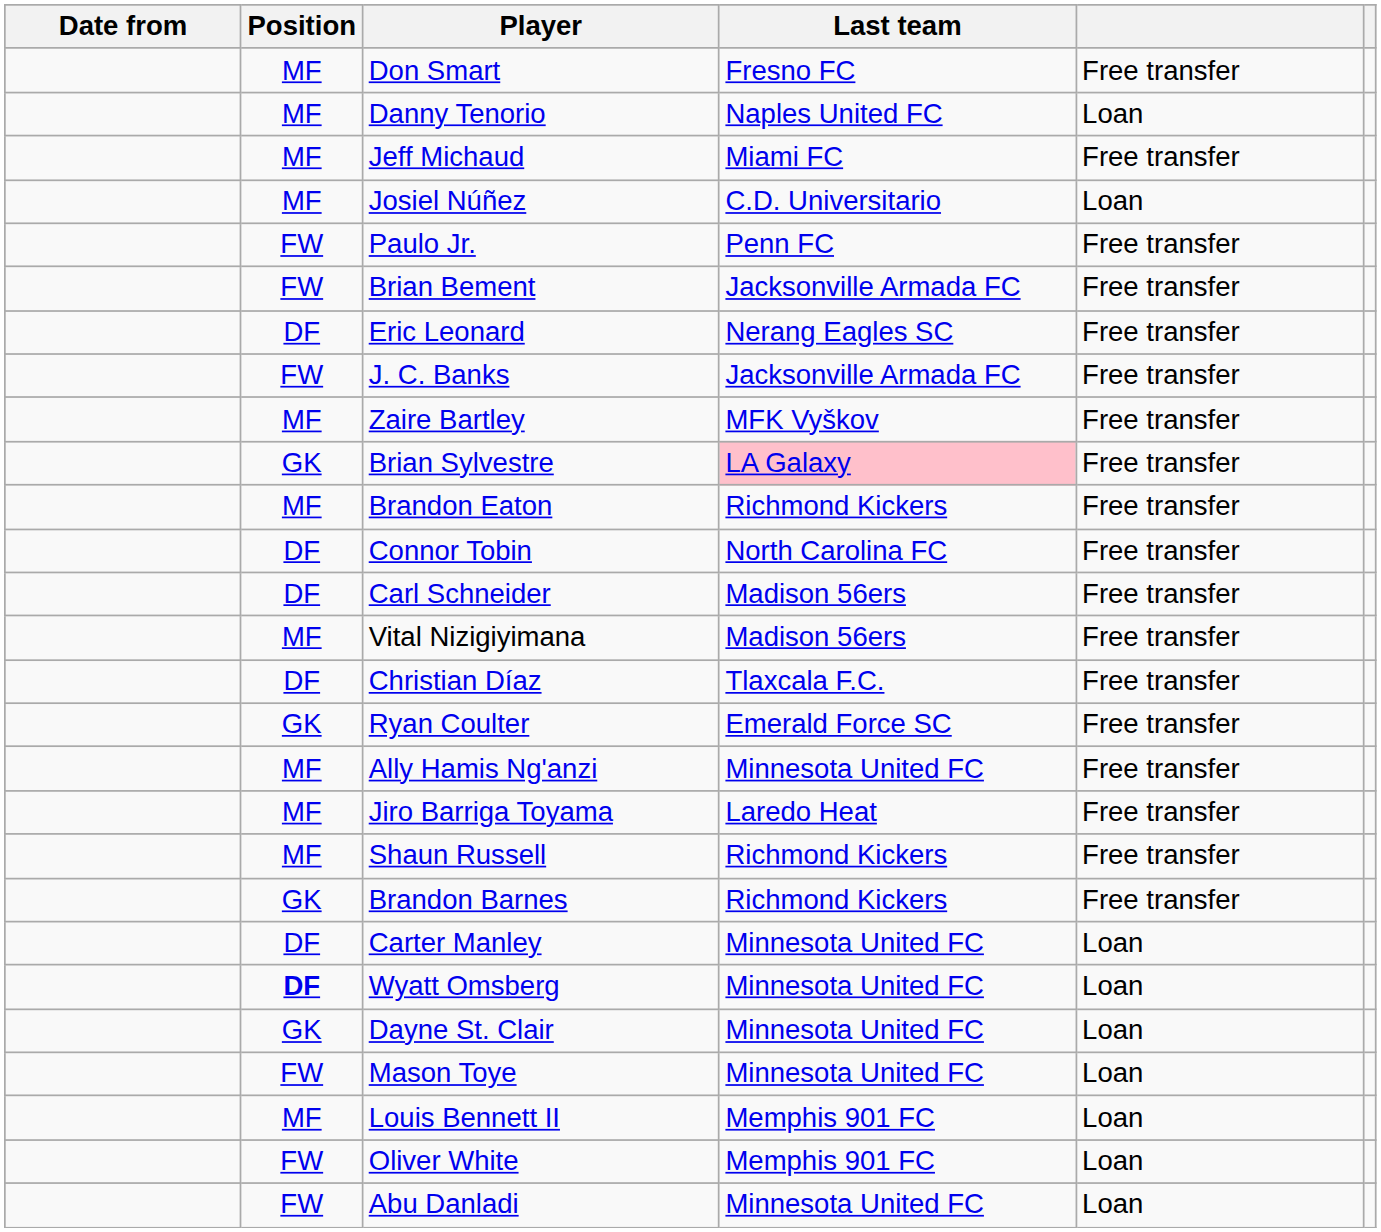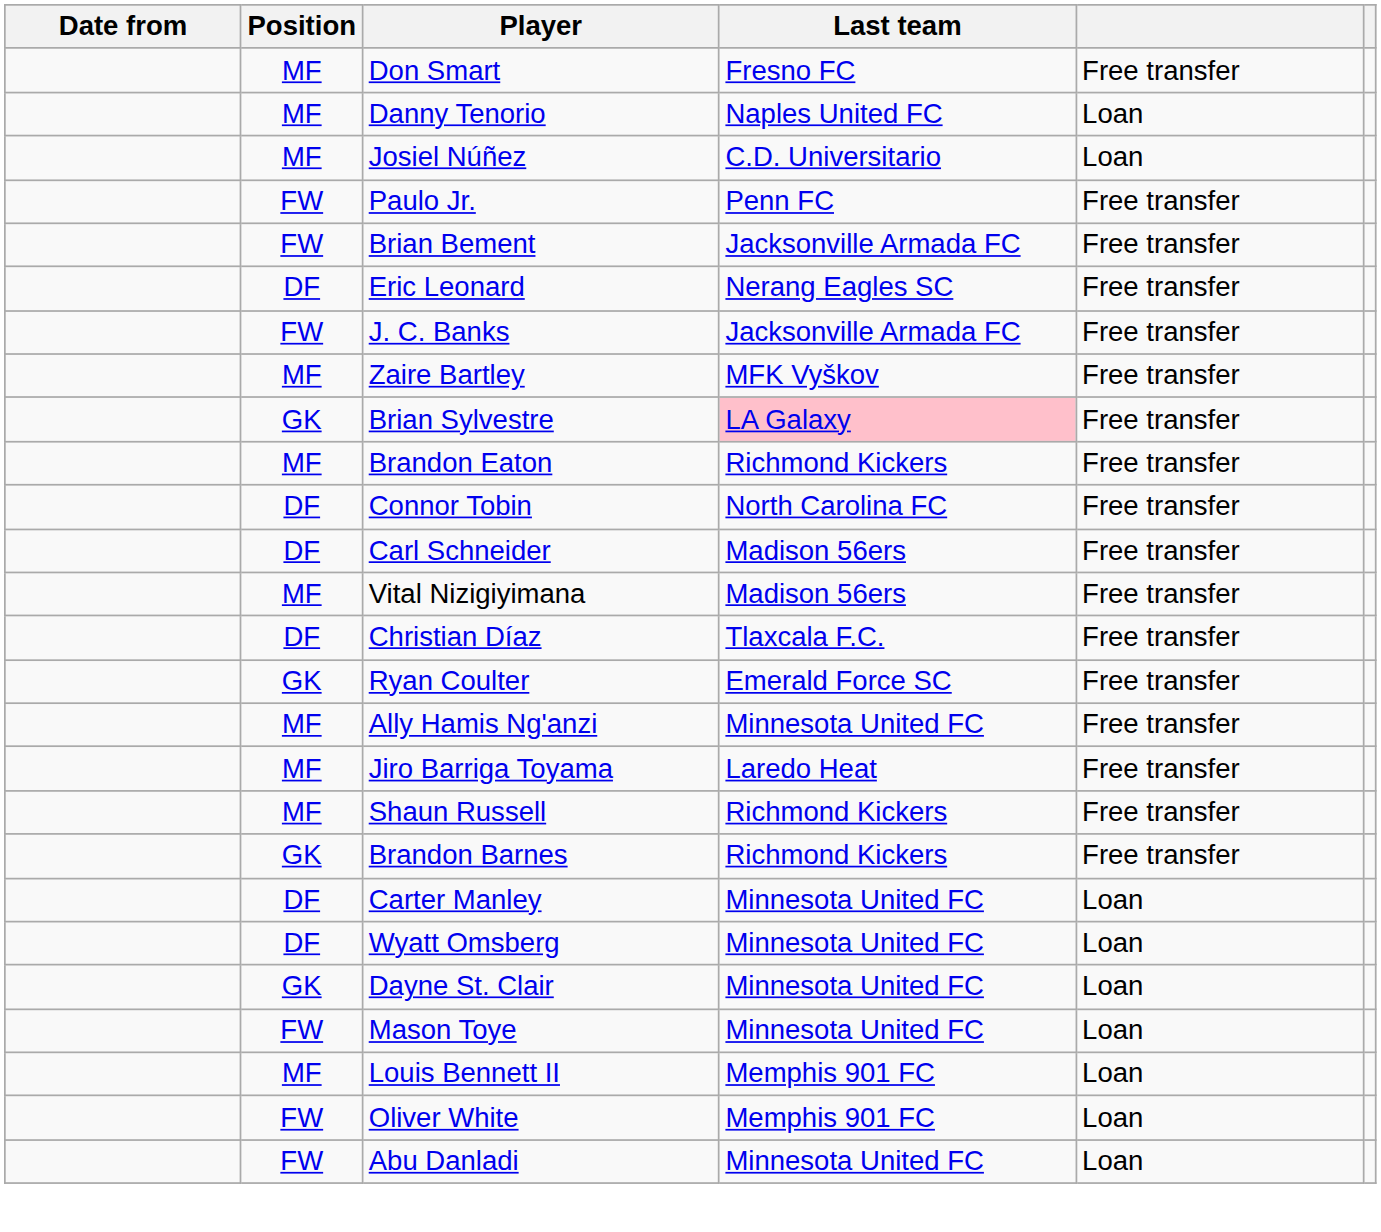- row: MF | Jeff Michaud | Miami FC | Free transfer
Wyatt Omsberg | Position: bold -> normal
